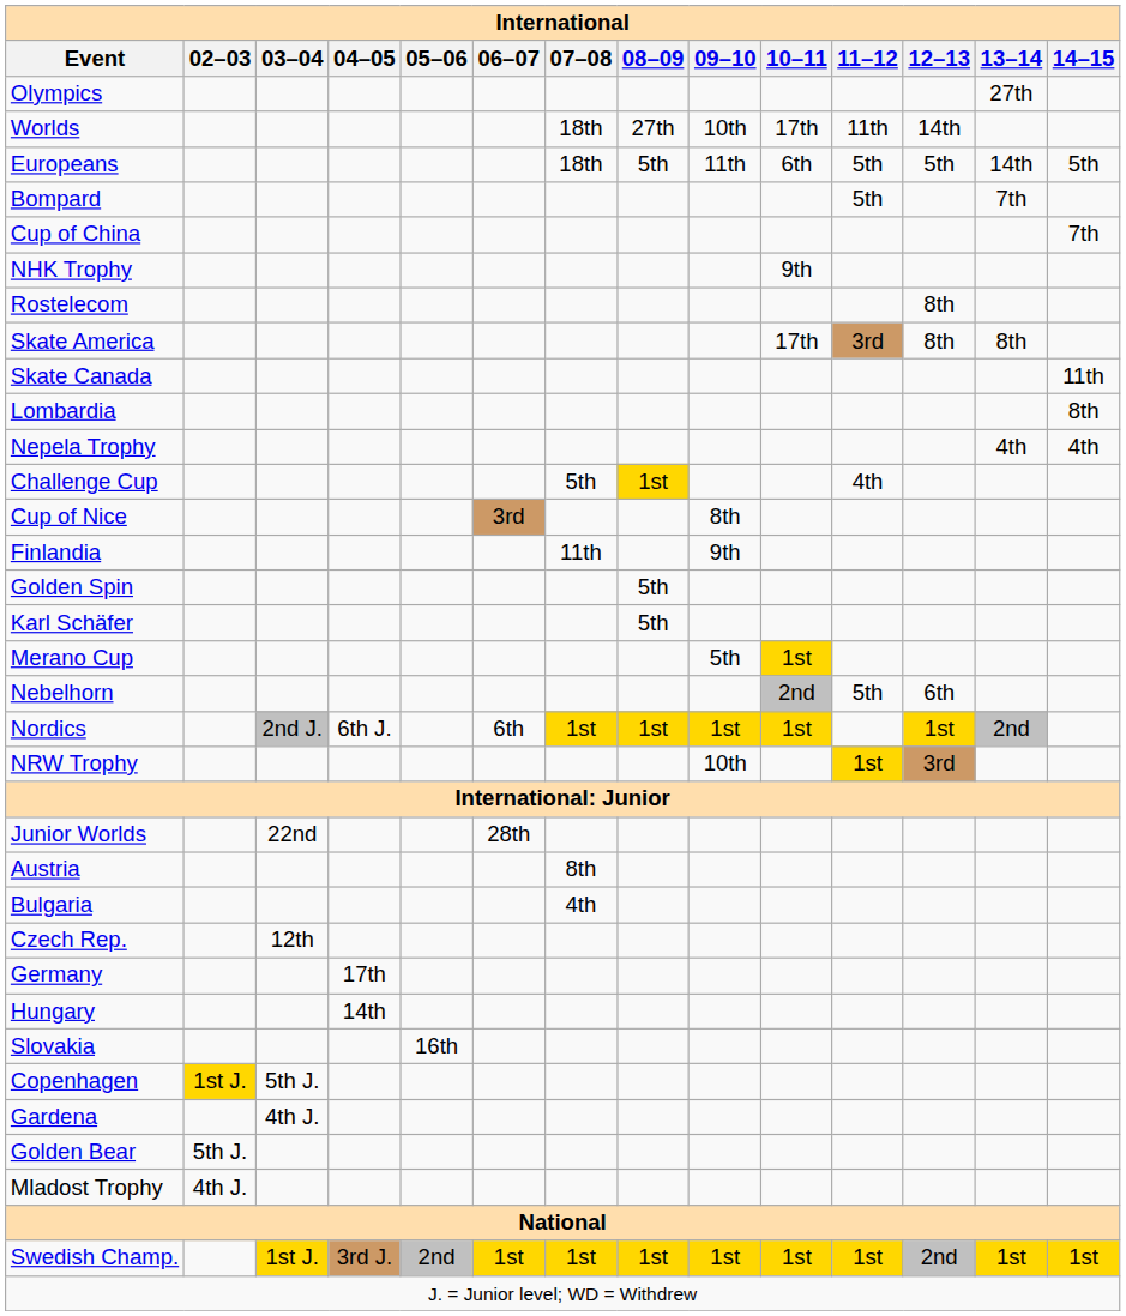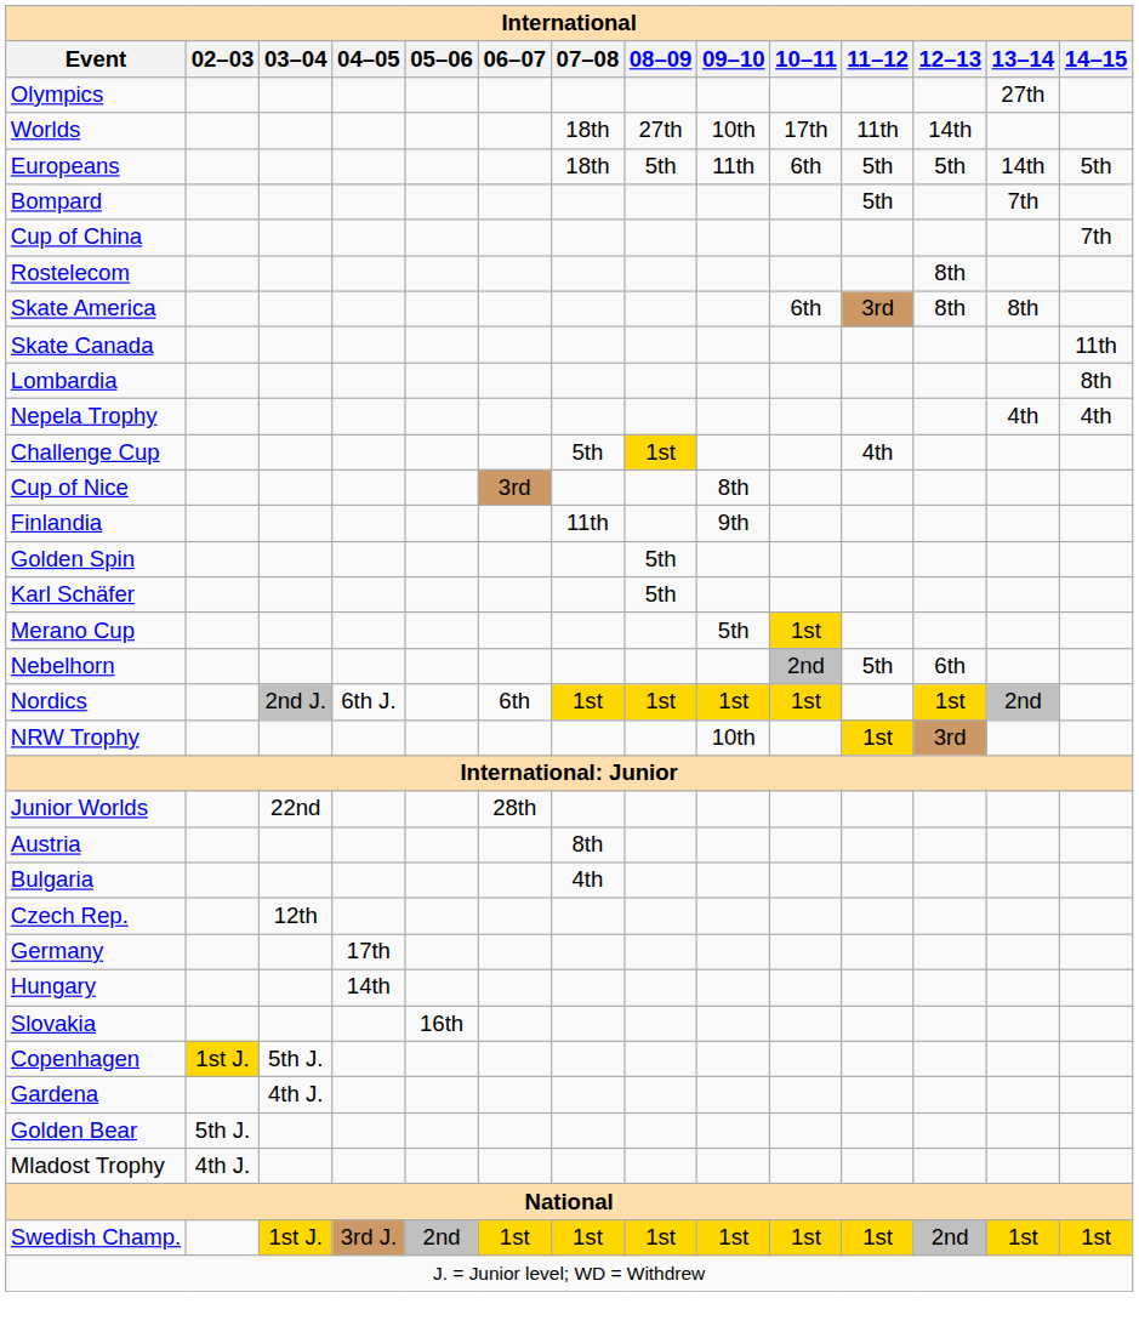- row: NHK Trophy | 9th
Skate America | 10–11: 17th -> 6th
